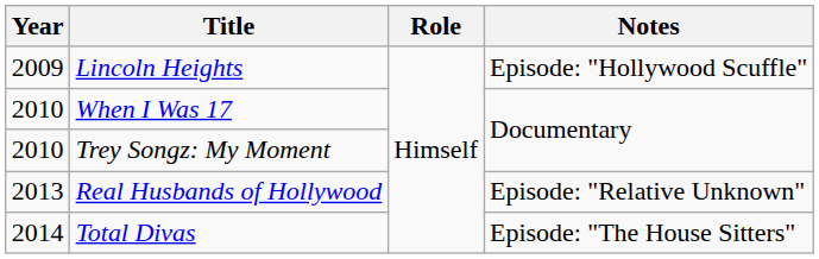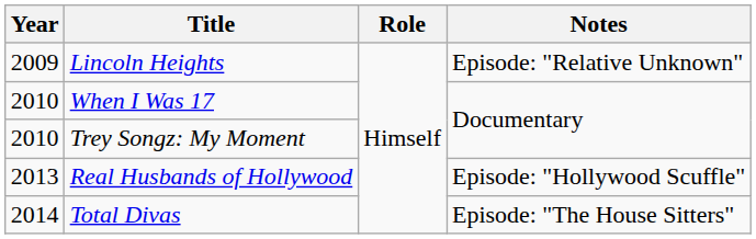Lincoln Heights | Notes: Episode: "Hollywood Scuffle" -> Episode: "Relative Unknown"
Real Husbands of Hollywood | Notes: Episode: "Relative Unknown" -> Episode: "Hollywood Scuffle"
